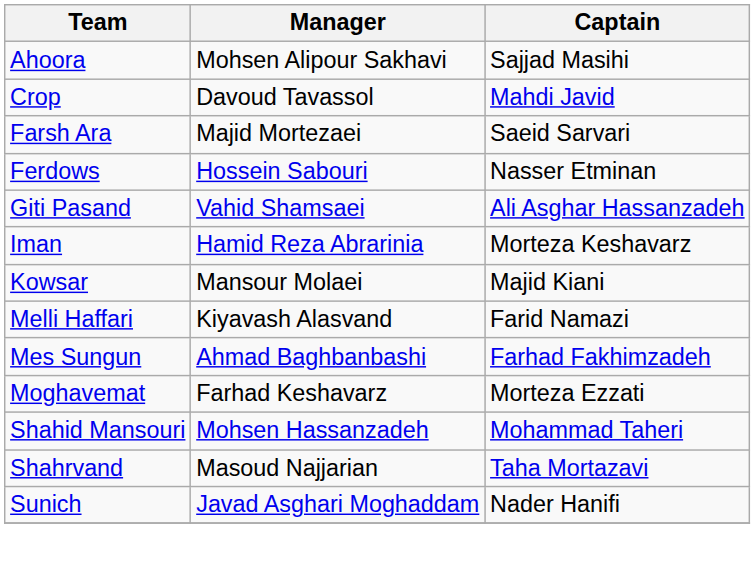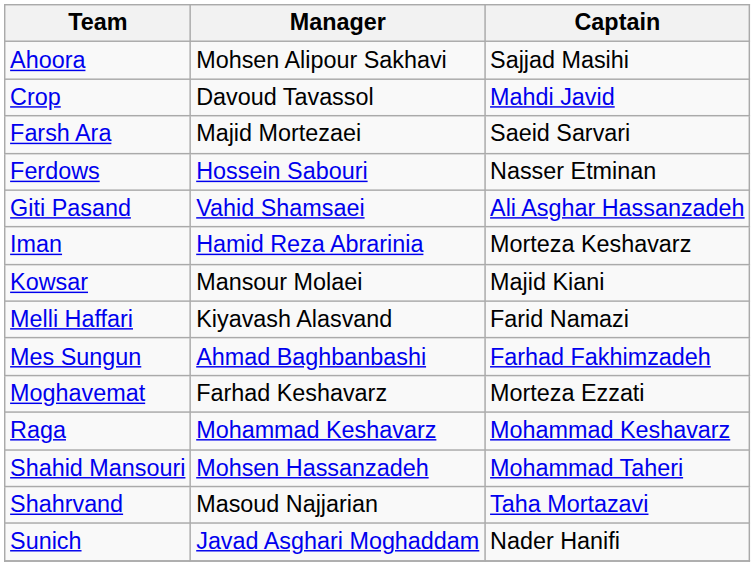+ row: Raga | Mohammad Keshavarz | Mohammad Keshavarz
